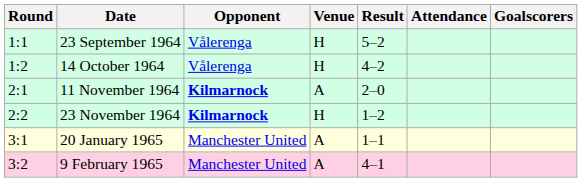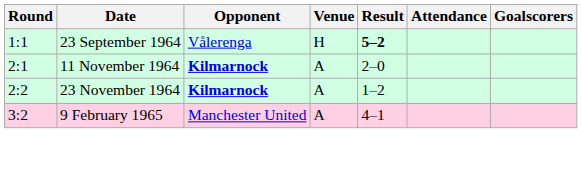23 September 1964 | Result: normal -> bold
- row: 1:2 | 14 October 1964 | Vålerenga | H | 4–2
23 November 1964 | Venue: H -> A
- row: 3:1 | 20 January 1965 | Manchester United | A | 1–1
